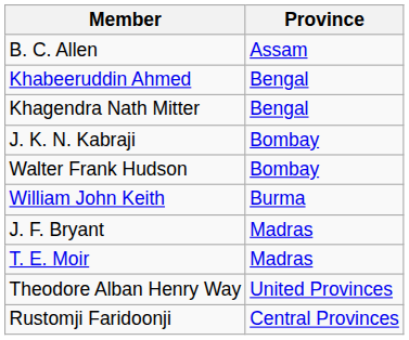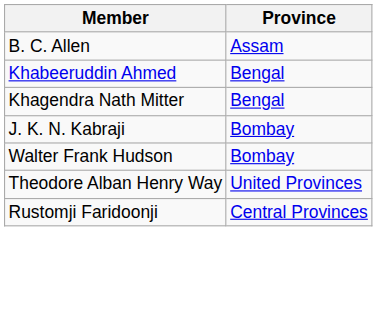- row: William John Keith | Burma
- row: J. F. Bryant | Madras
- row: T. E. Moir | Madras
